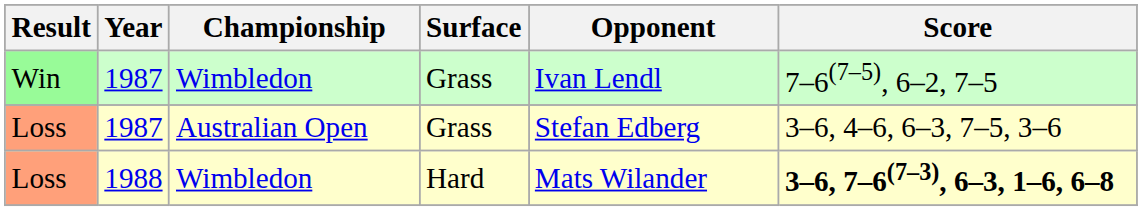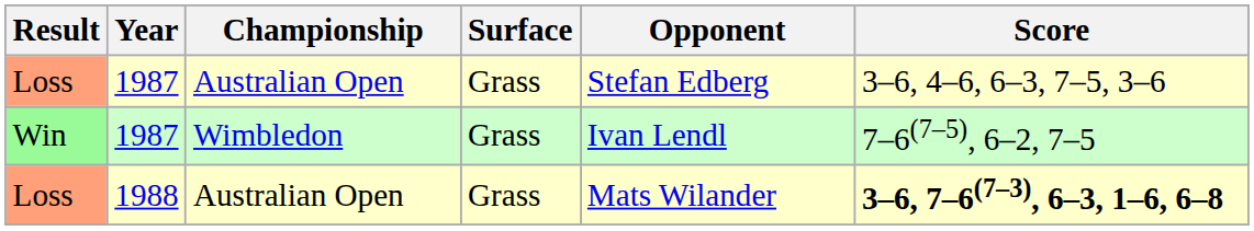rows swapped: Loss / 1987 <-> Win
Loss / 1988 | Championship: Wimbledon -> Australian Open
Loss / 1988 | Surface: Hard -> Grass
